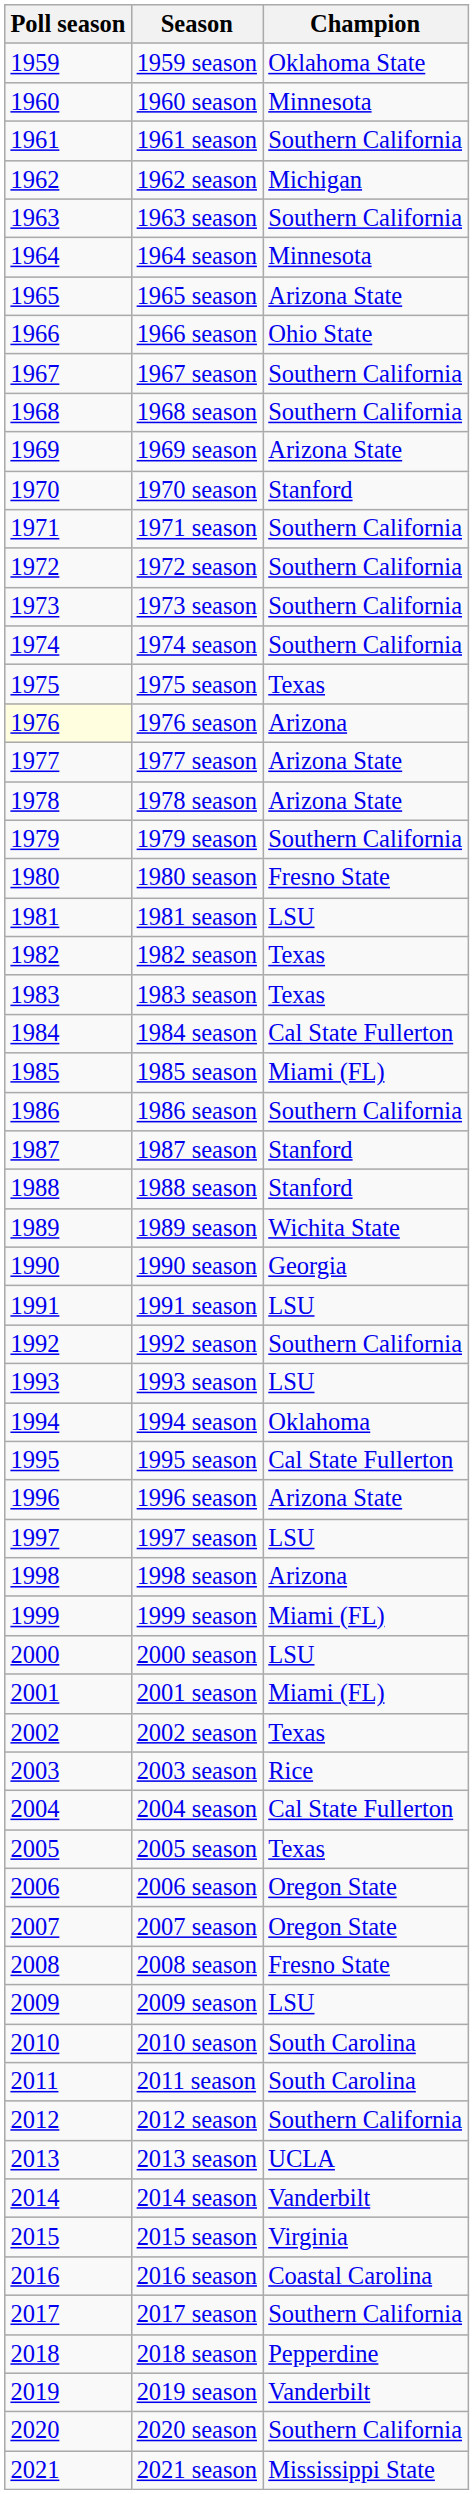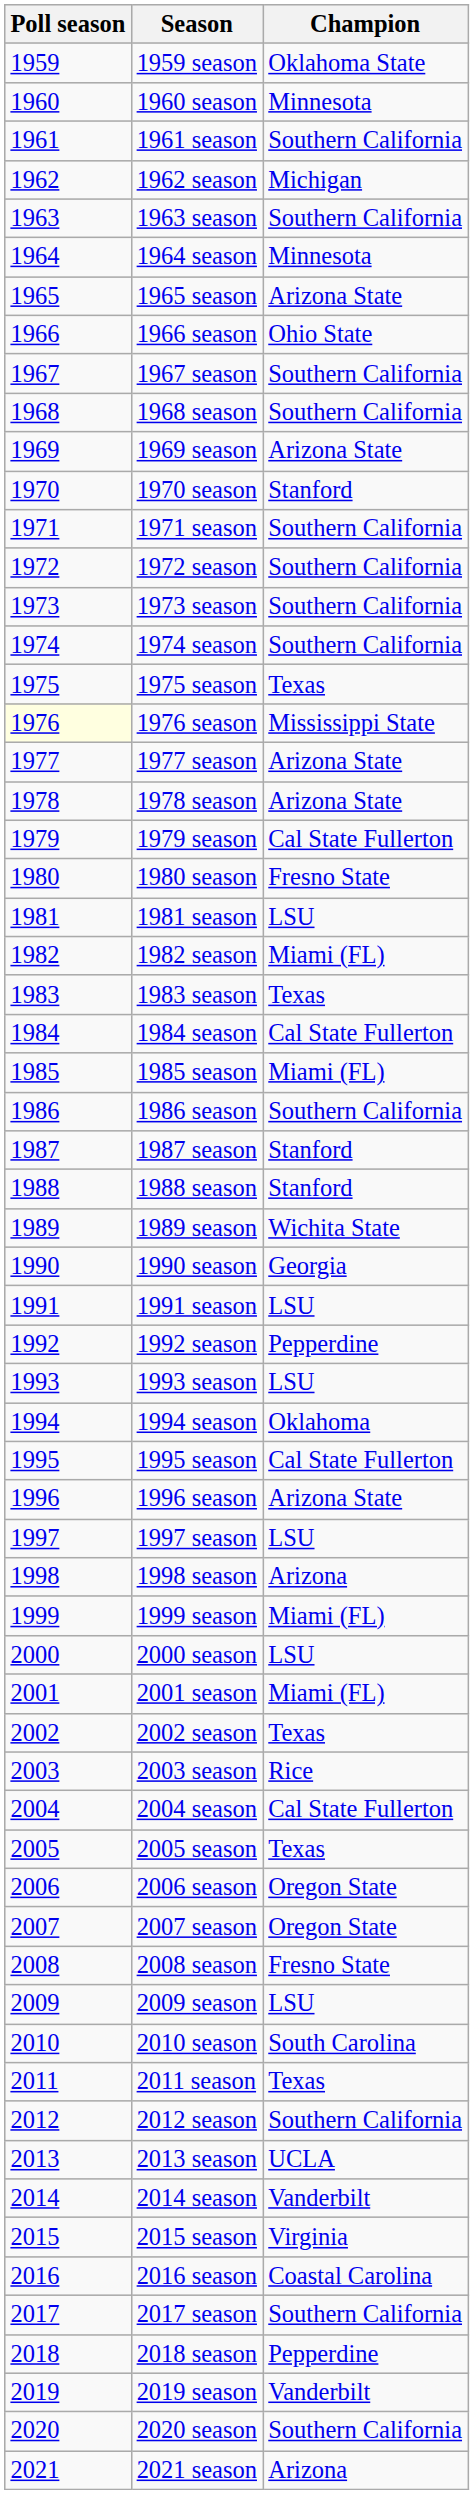1976 season | Champion: Arizona -> Mississippi State
1979 season | Champion: Southern California -> Cal State Fullerton
1982 season | Champion: Texas -> Miami (FL)
1992 season | Champion: Southern California -> Pepperdine
2011 season | Champion: South Carolina -> Texas
2021 season | Champion: Mississippi State -> Arizona
